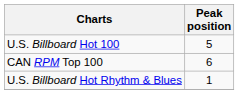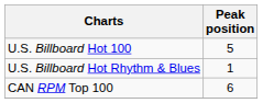rows swapped: U.S. Billboard Hot Rhythm & Blues <-> CAN RPM Top 100
